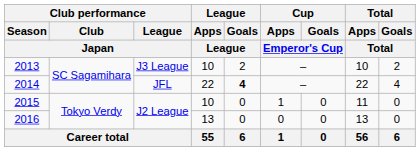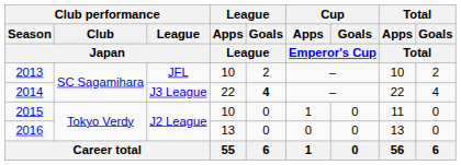2013 | Club performance / League / Japan: J3 League -> JFL
2014 | Club performance / League / Japan: JFL -> J3 League
